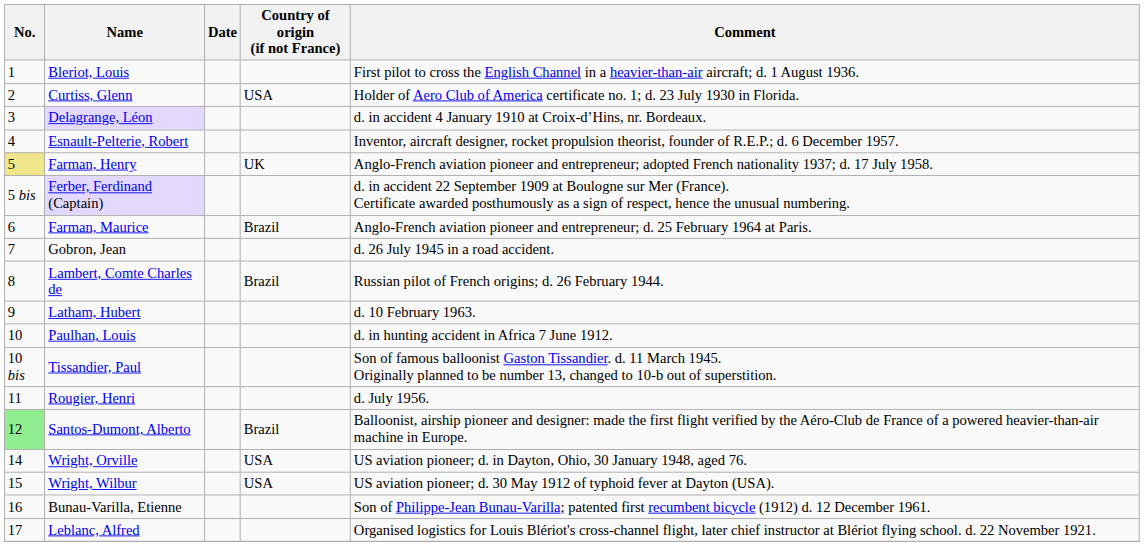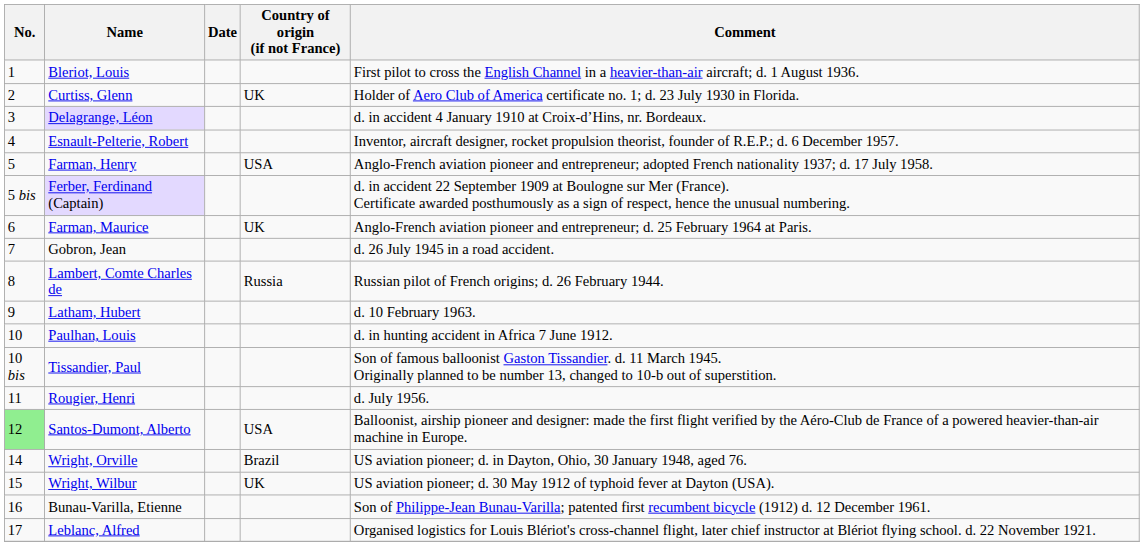Curtiss, Glenn | Country of origin (if not France): USA -> UK
Farman, Henry | No.: khaki background -> no background
Farman, Henry | Country of origin (if not France): UK -> USA
Farman, Maurice | Country of origin (if not France): Brazil -> UK
Lambert, Comte Charles de | Country of origin (if not France): Brazil -> Russia
Santos-Dumont, Alberto | Country of origin (if not France): Brazil -> USA
Wright, Orville | Country of origin (if not France): USA -> Brazil
Wright, Wilbur | Country of origin (if not France): USA -> UK
